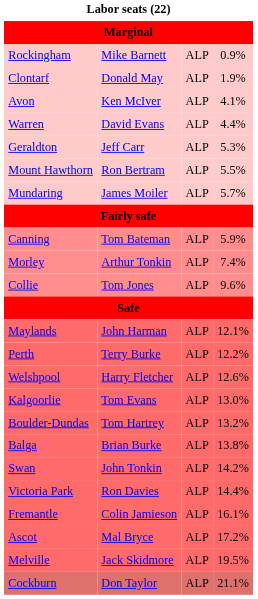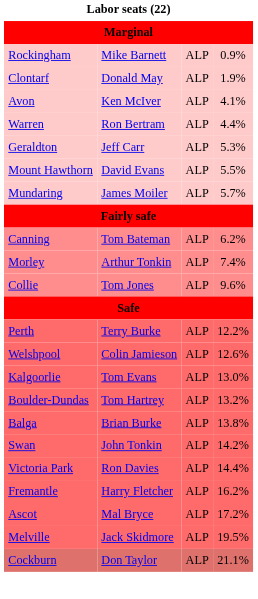Warren | column 2: David Evans -> Ron Bertram
Mount Hawthorn | column 2: Ron Bertram -> David Evans
Canning | column 4: 5.9% -> 6.2%
- row: Maylands | John Harman | ALP | 12.1%
Welshpool | column 2: Harry Fletcher -> Colin Jamieson
Fremantle | column 2: Colin Jamieson -> Harry Fletcher
Fremantle | column 4: 16.1% -> 16.2%
